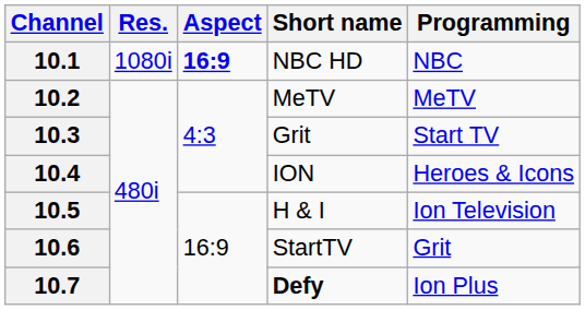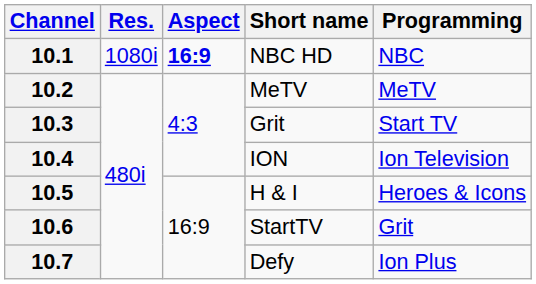10.4 | Programming: Heroes & Icons -> Ion Television
10.5 | Programming: Ion Television -> Heroes & Icons
10.7 | Short name: bold -> normal
